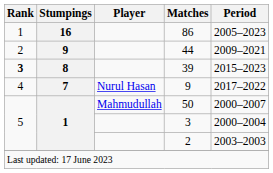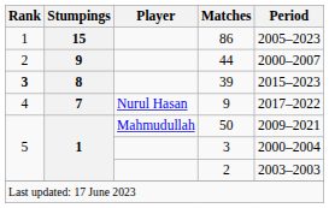86 | Stumpings: 16 -> 15
44 | Period: 2009–2021 -> 2000–2007
50 | Period: 2000–2007 -> 2009–2021
